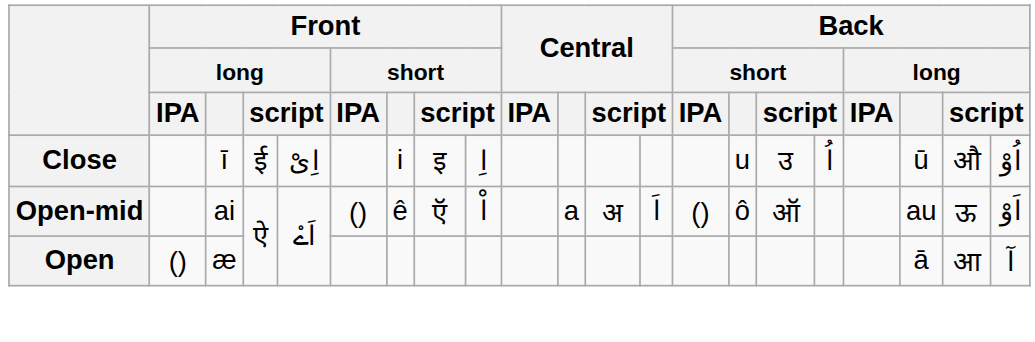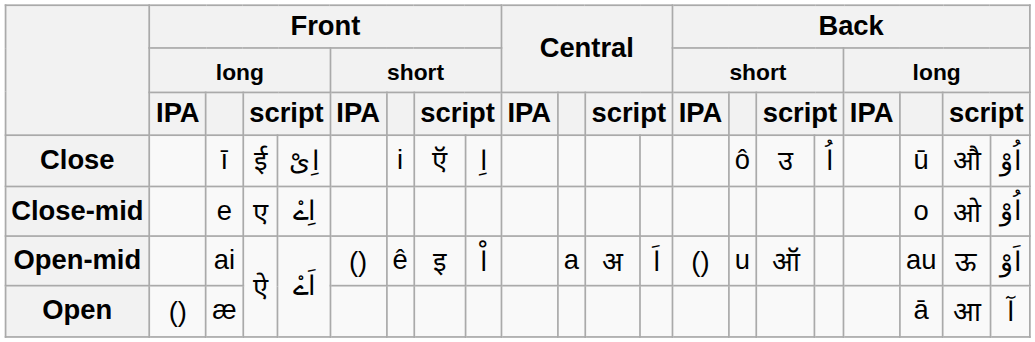Close | column 8: इ -> ऍ
Close | Back / short: u -> ô
+ row: Close-mid | e | ए | اِےْ | o | ओ | اُوْ
Open-mid | column 8: ऍ -> इ
Open-mid | Back / short: ô -> u
